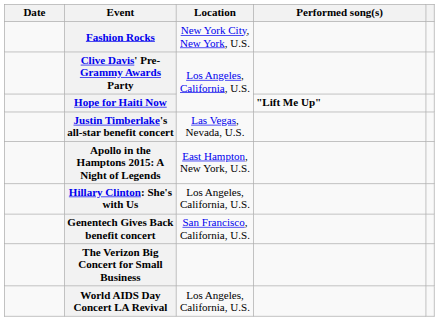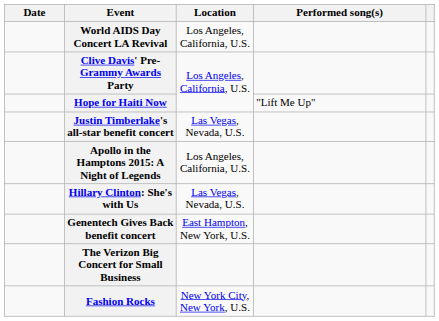rows swapped: Fashion Rocks <-> World AIDS Day Concert LA Revival
Hope for Haiti Now | Performed song(s): bold -> normal
Apollo in the Hamptons 2015: A Night of Legends | Location: East Hampton, New York, U.S. -> Los Angeles, California, U.S.
Hillary Clinton: She's with Us | Location: Los Angeles, California, U.S. -> Las Vegas, Nevada, U.S.
Genentech Gives Back benefit concert | Location: San Francisco, California, U.S. -> East Hampton, New York, U.S.
